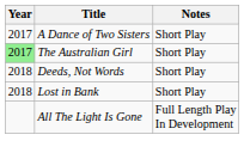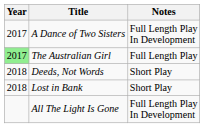A Dance of Two Sisters | Notes: Short Play -> Full Length Play In Development
The Australian Girl | Notes: Short Play -> Full Length Play
